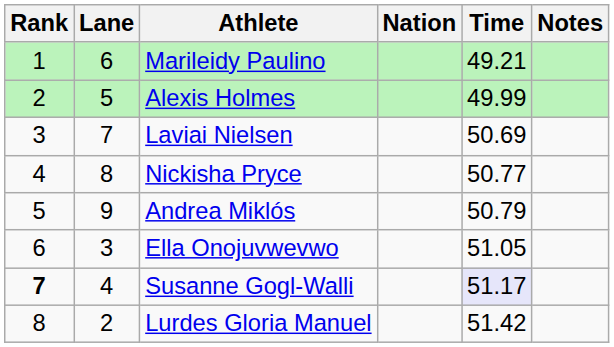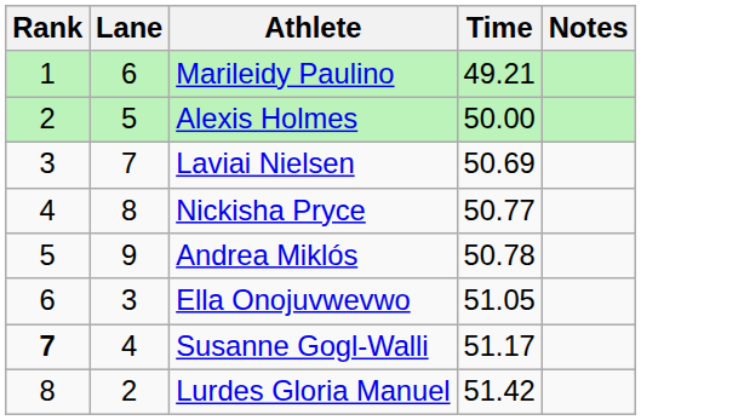- column: Nation
Alexis Holmes | Time: 49.99 -> 50.00
Andrea Miklós | Time: 50.79 -> 50.78
Susanne Gogl-Walli | Time: lavender background -> no background
